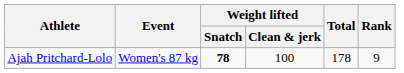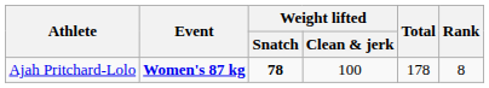Ajah Pritchard-Lolo | Event: normal -> bold
Ajah Pritchard-Lolo | Rank: 9 -> 8
